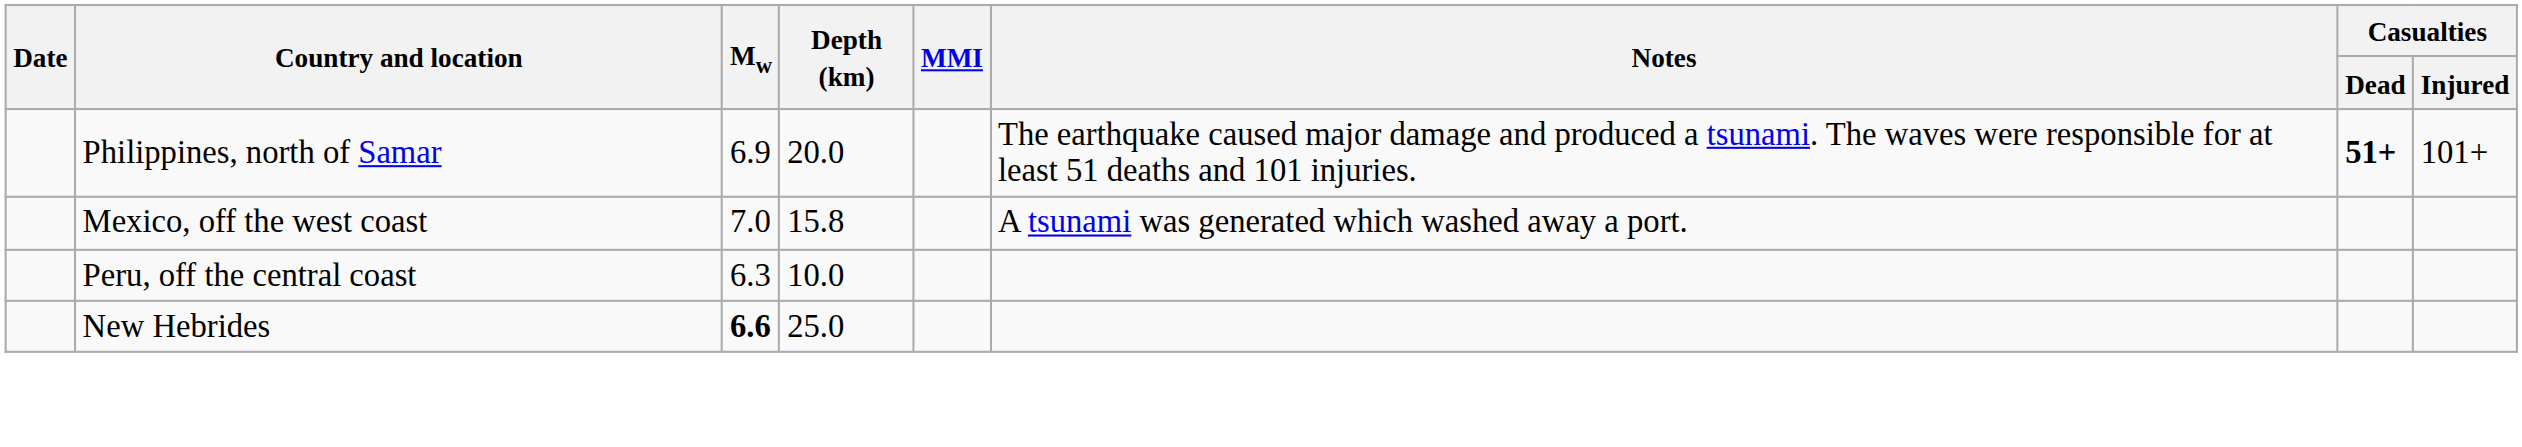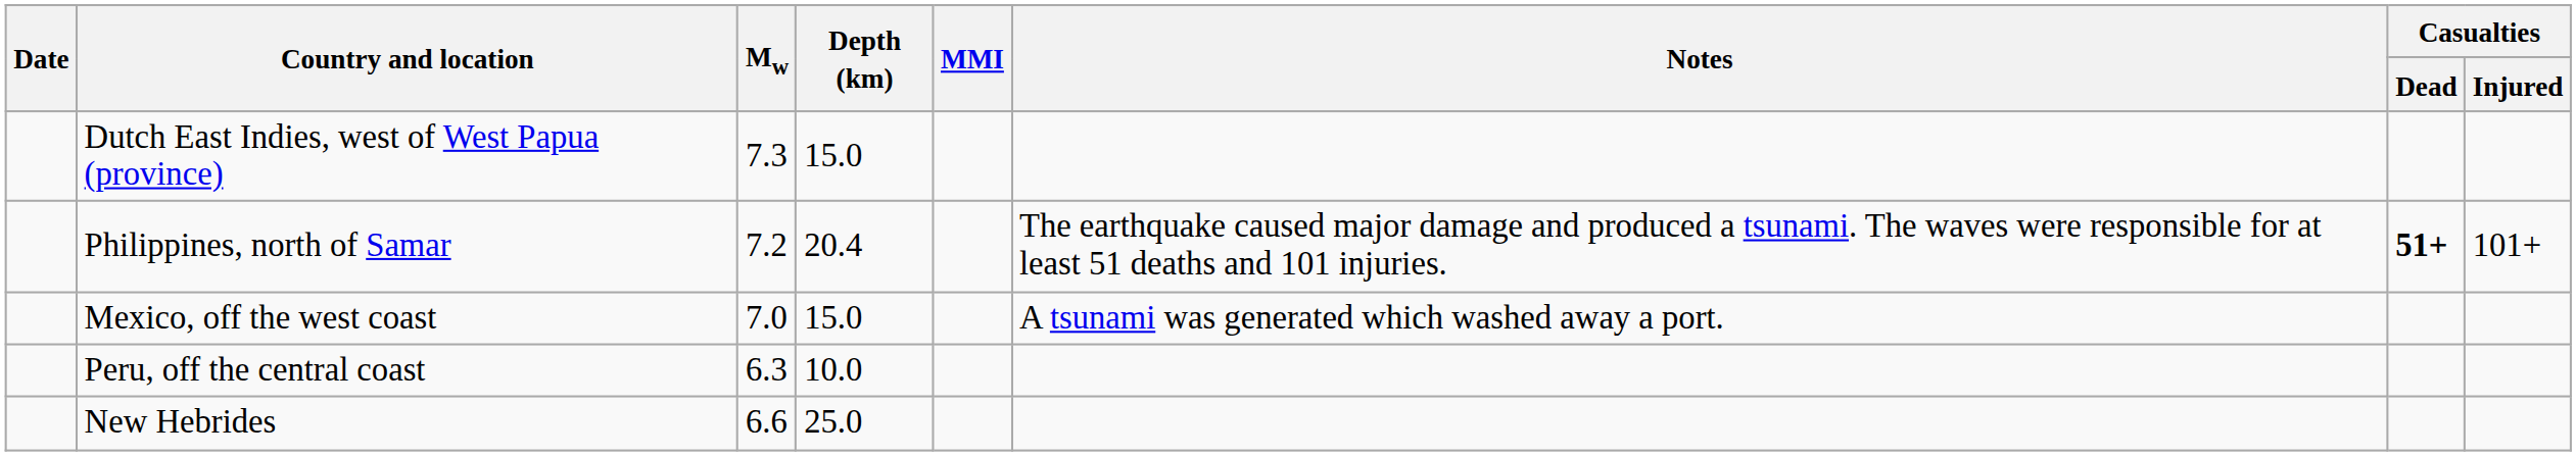+ row: Dutch East Indies, west of West Papua (province) | 7.3 | 15.0
Philippines, north of Samar | Mw: 6.9 -> 7.2
Philippines, north of Samar | Depth (km): 20.0 -> 20.4
Mexico, off the west coast | Depth (km): 15.8 -> 15.0
New Hebrides | Mw: bold -> normal
